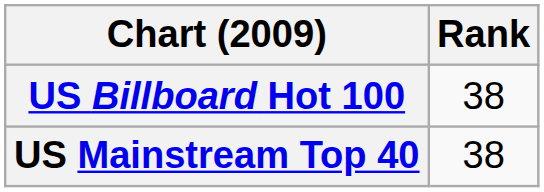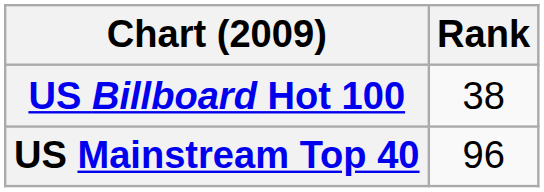US Mainstream Top 40 | Rank: 38 -> 96
